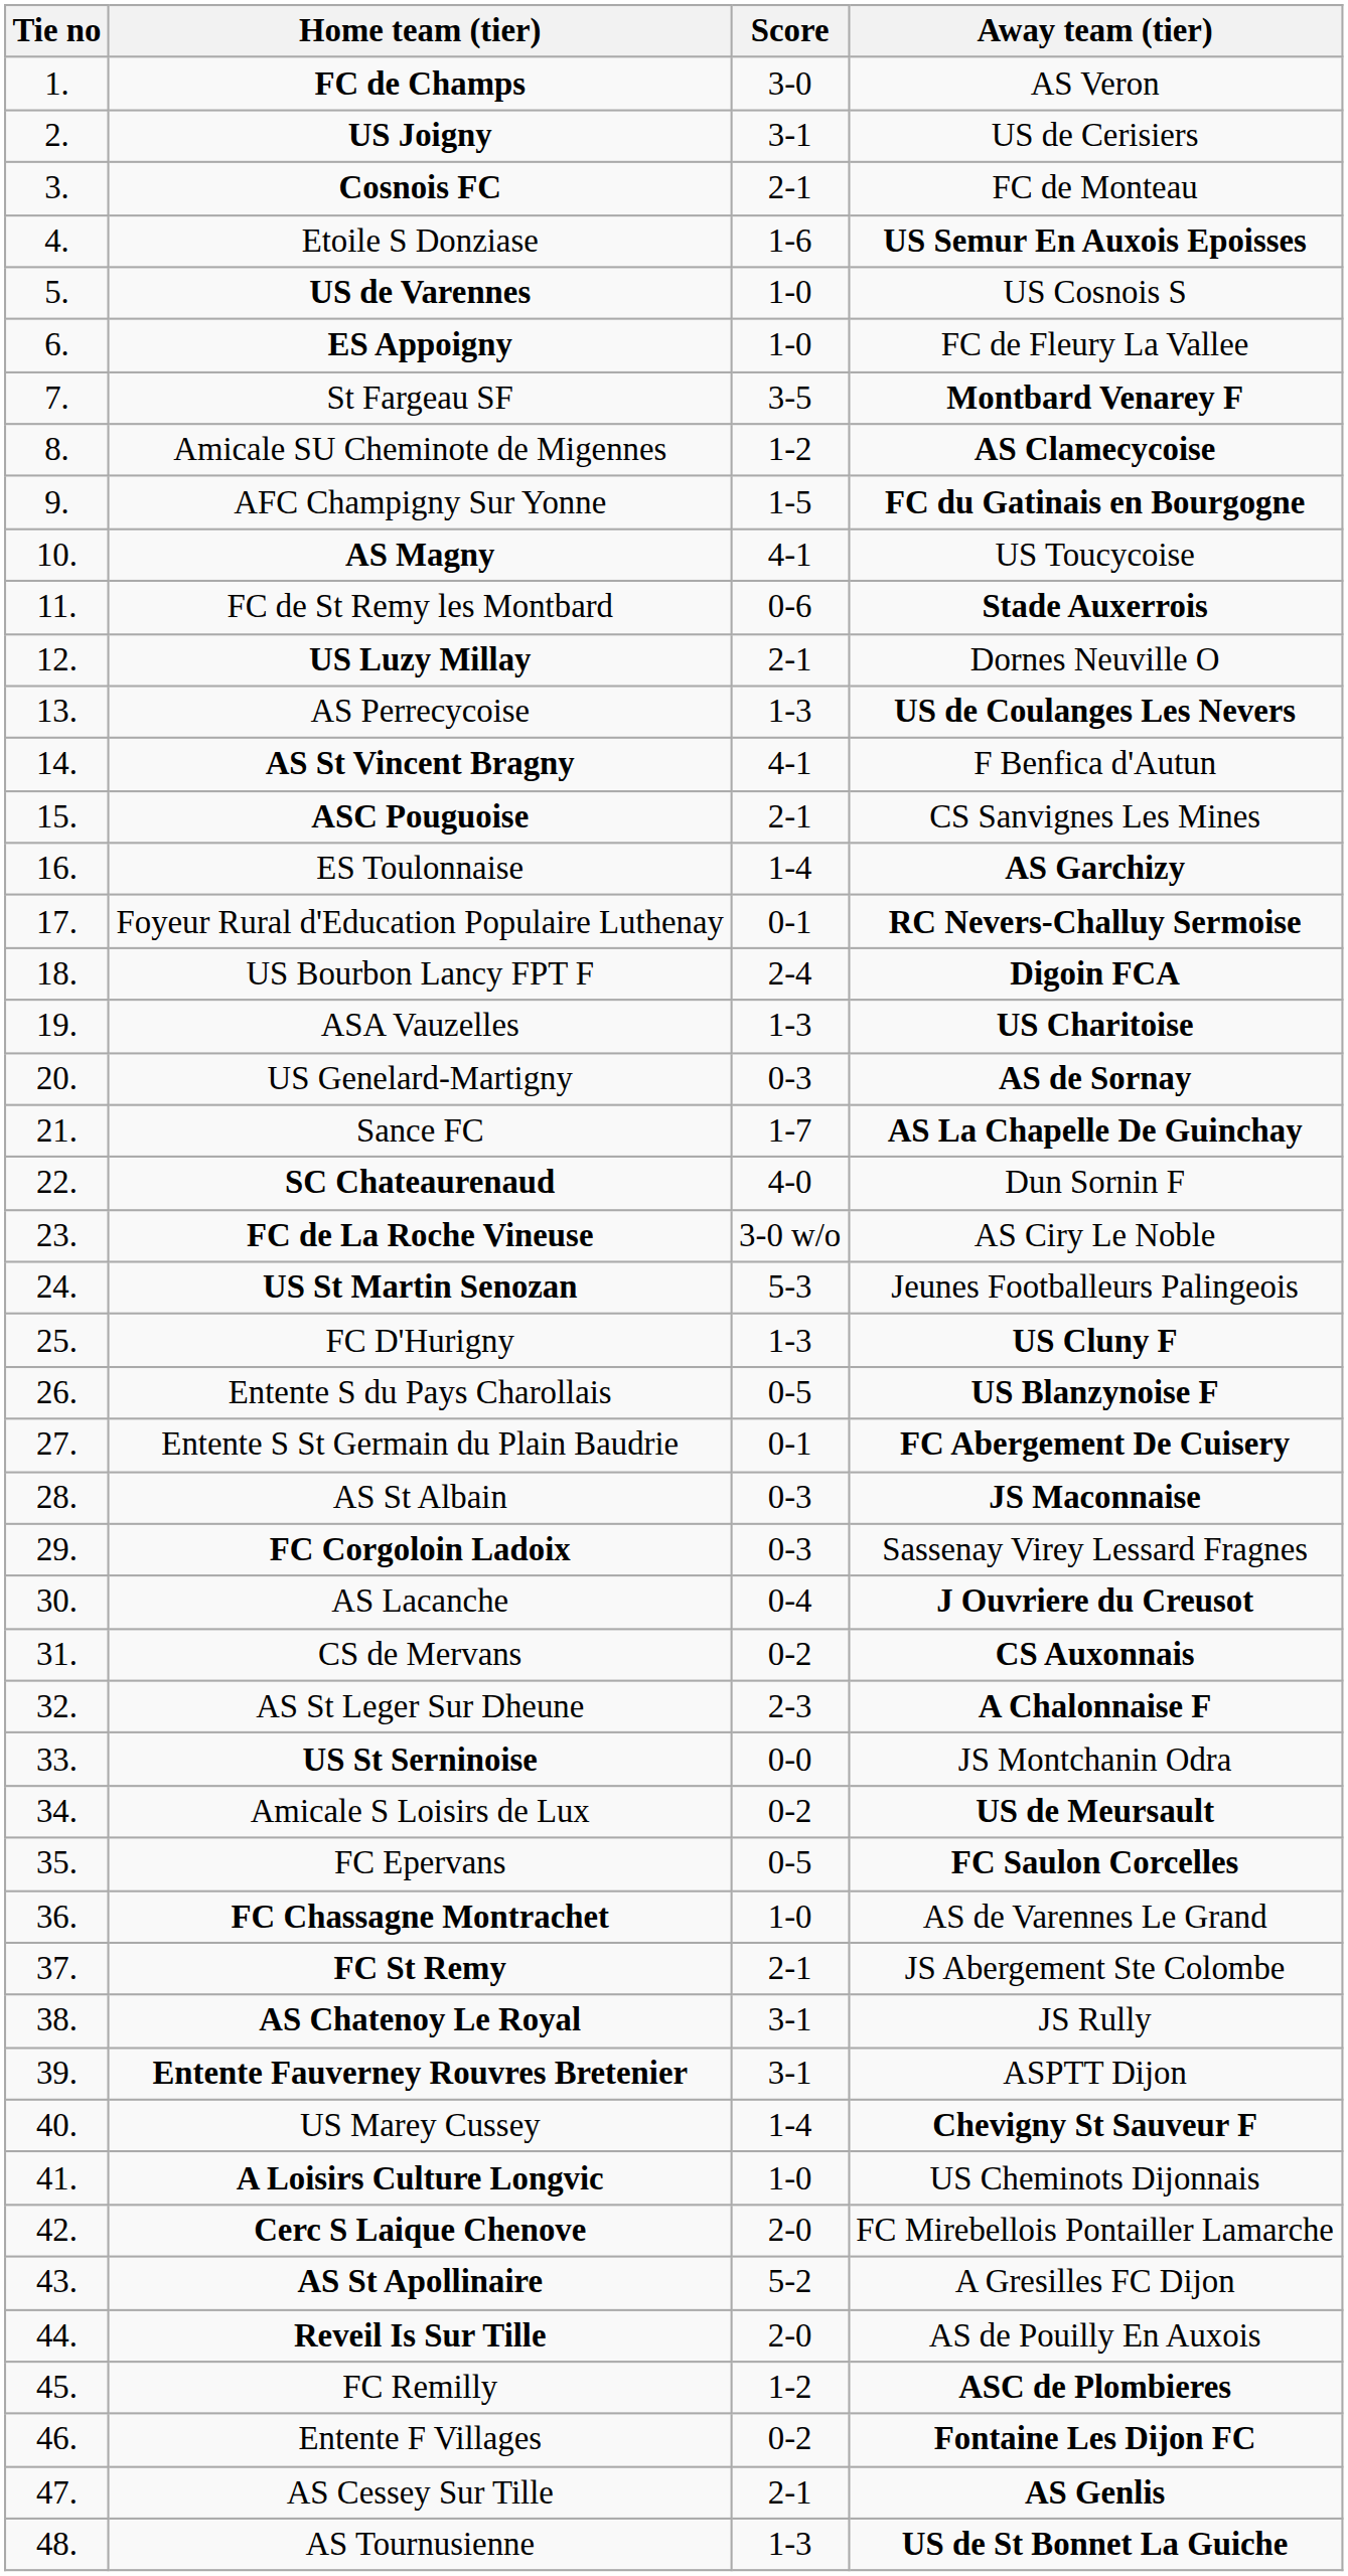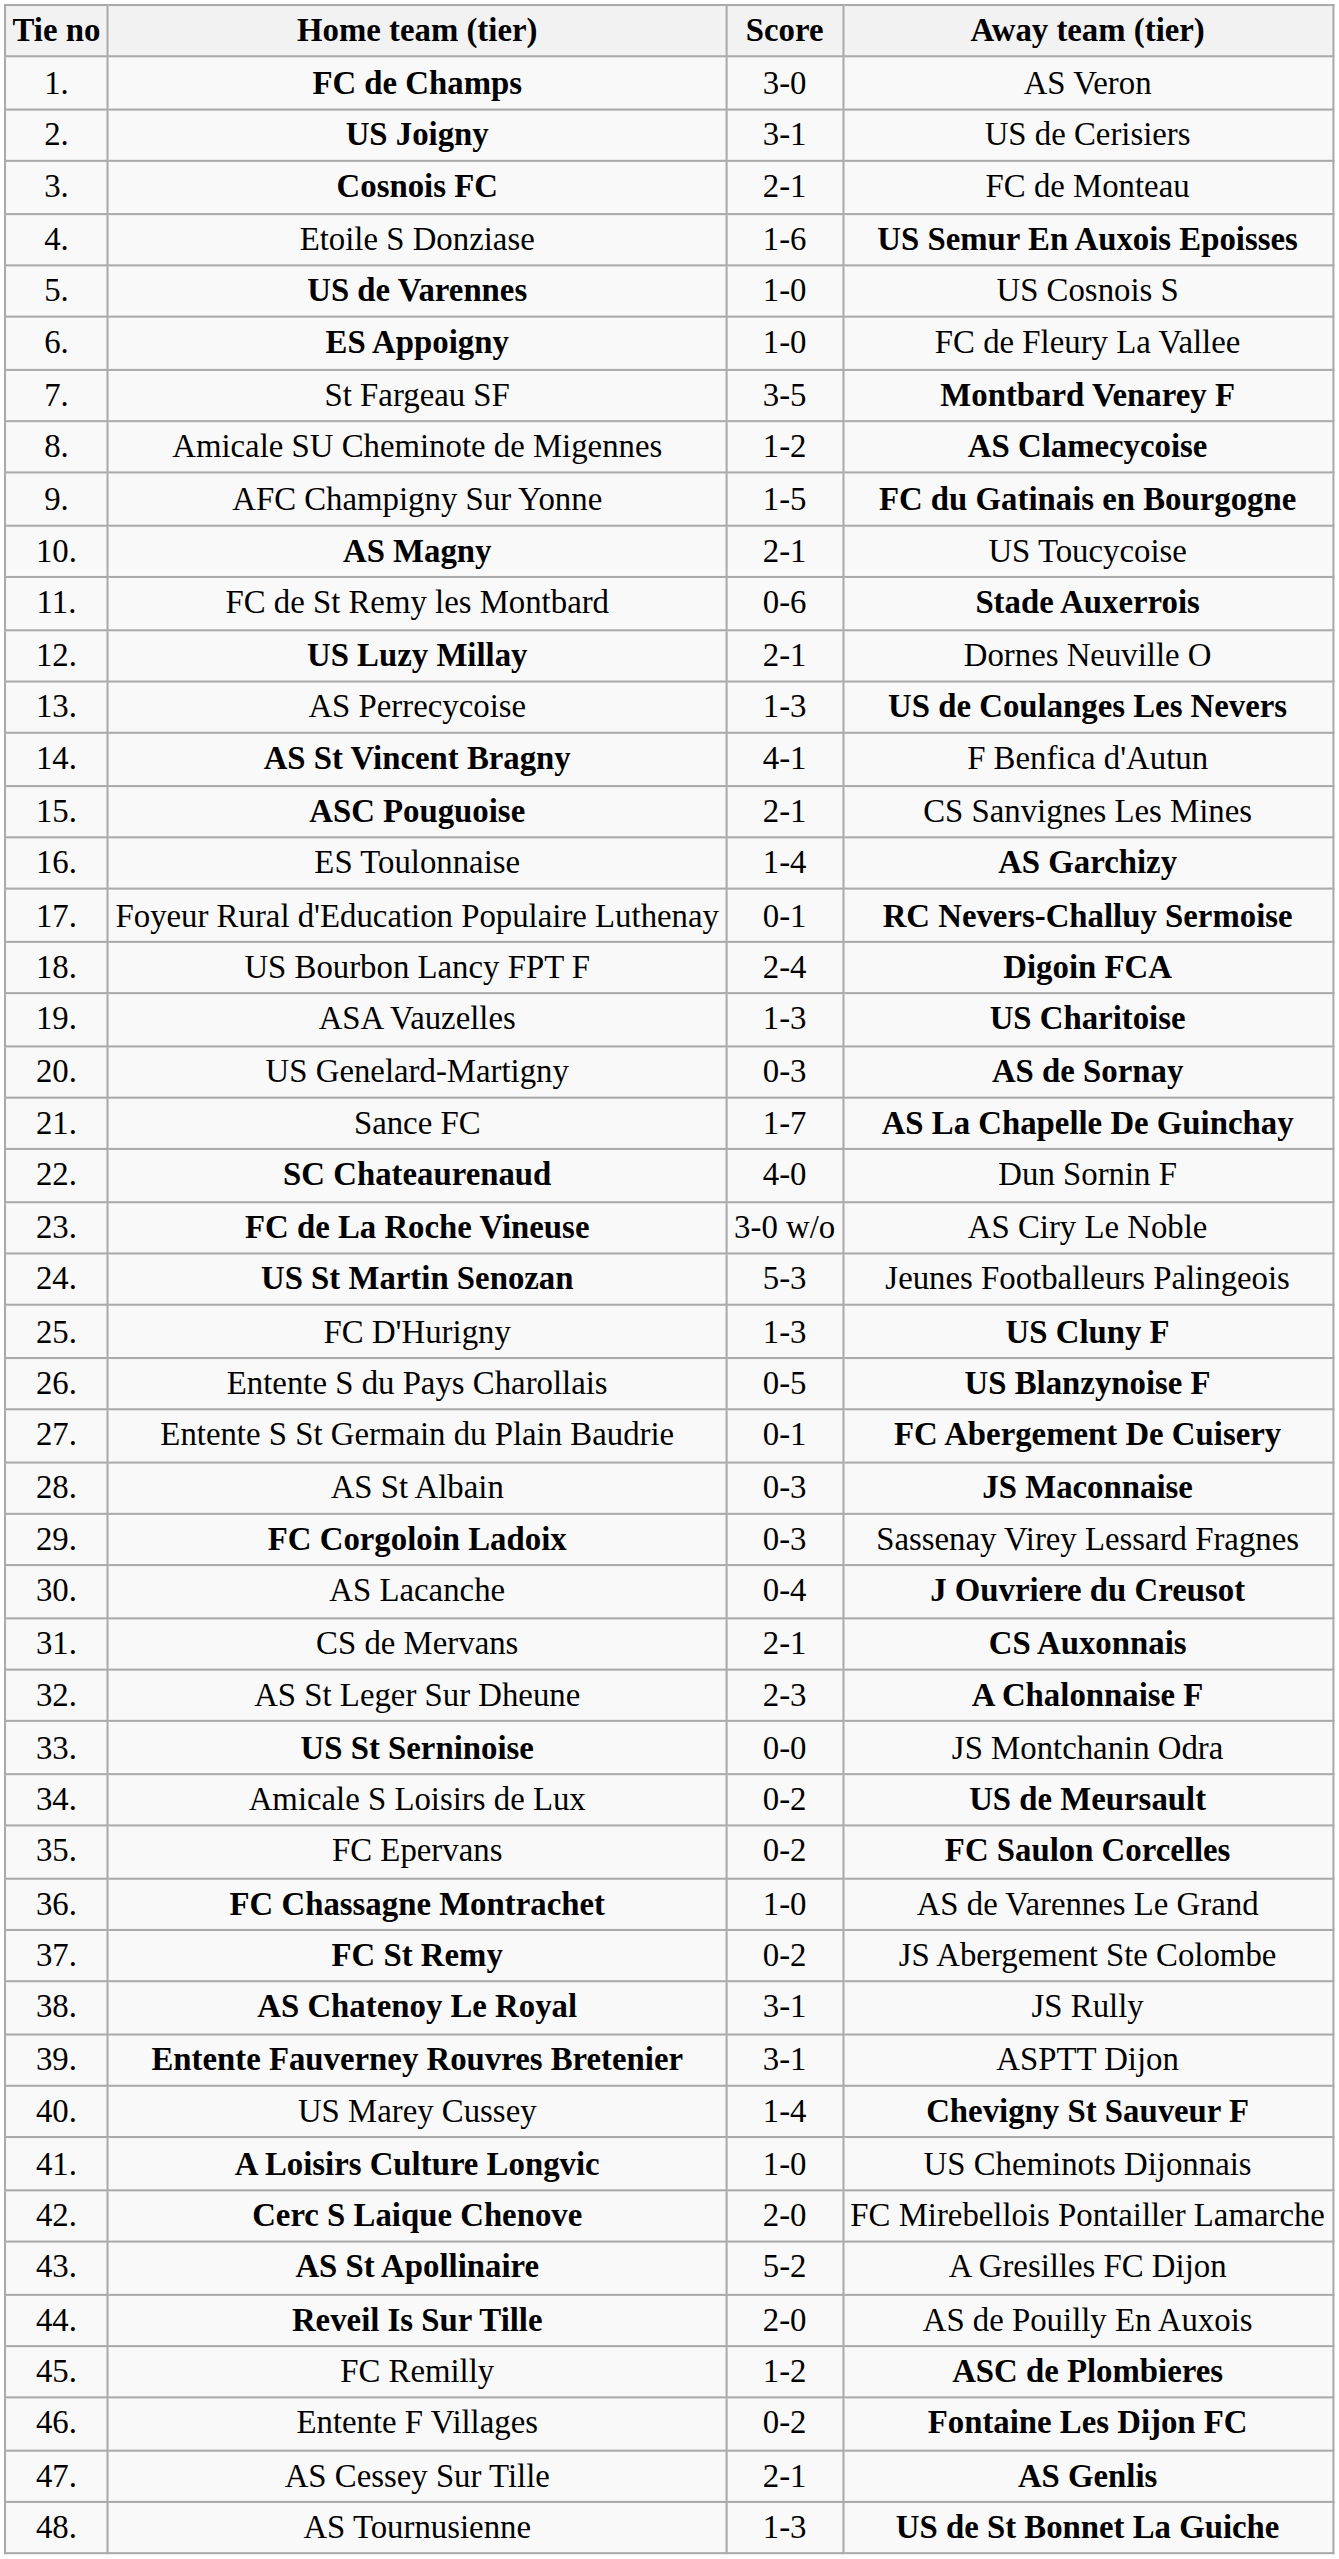AS Magny | Score: 4-1 -> 2-1
CS de Mervans | Score: 0-2 -> 2-1
FC Epervans | Score: 0-5 -> 0-2
FC St Remy | Score: 2-1 -> 0-2
